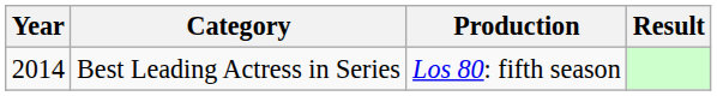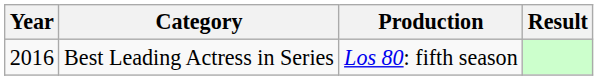Best Leading Actress in Series | Year: 2014 -> 2016
